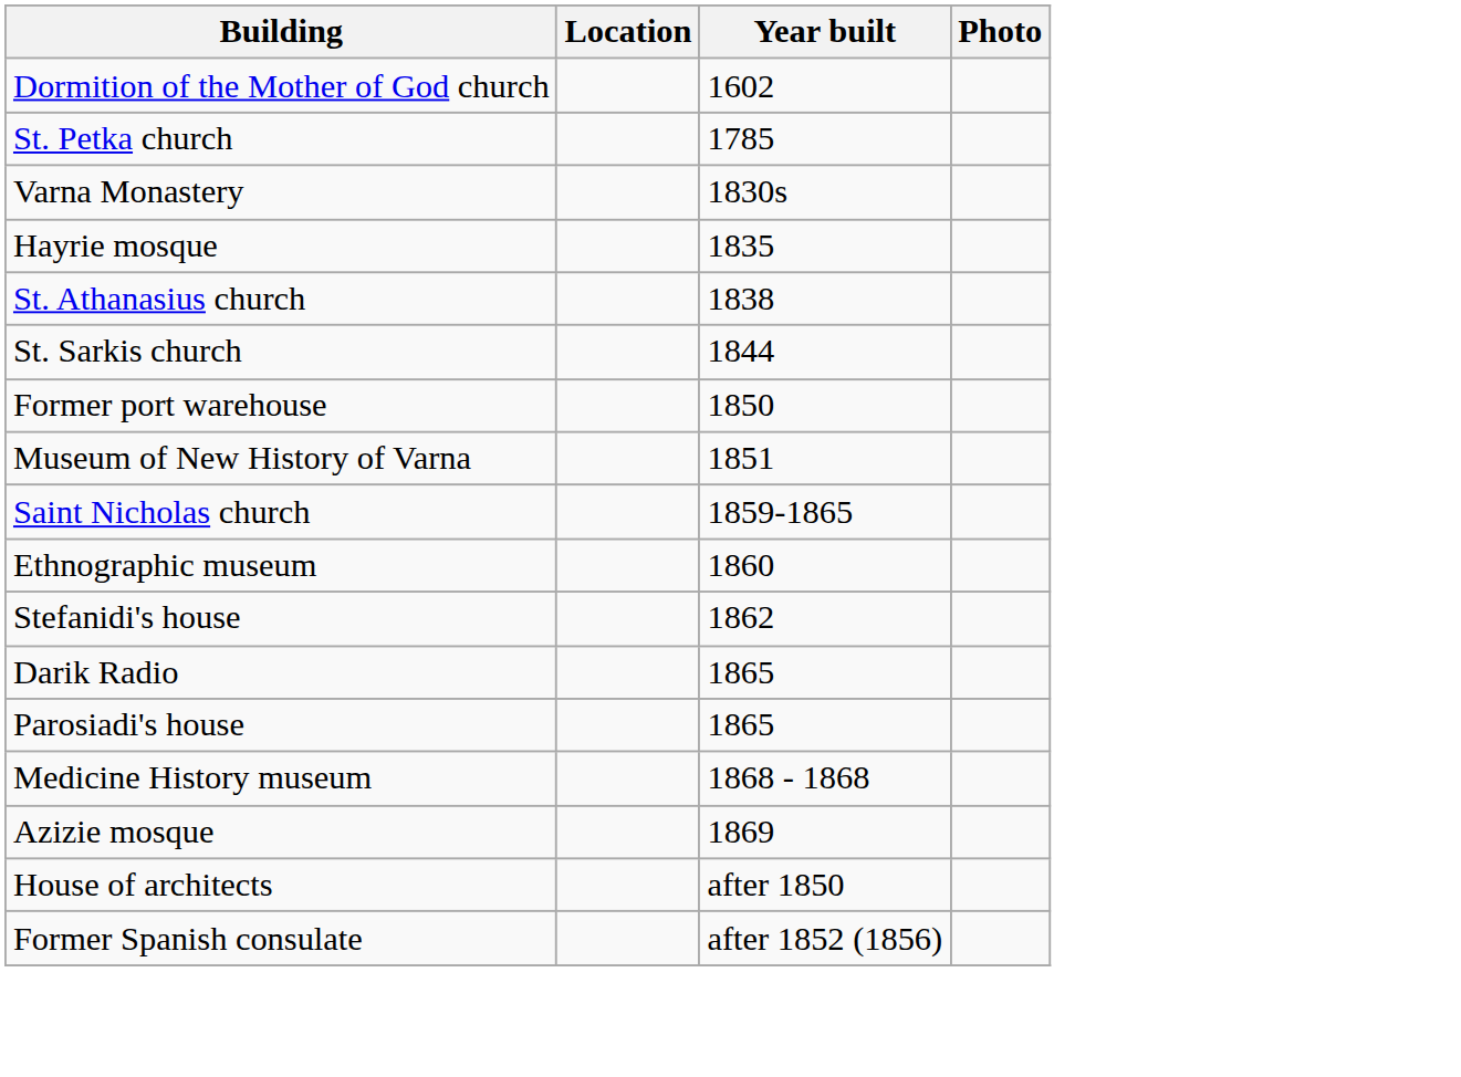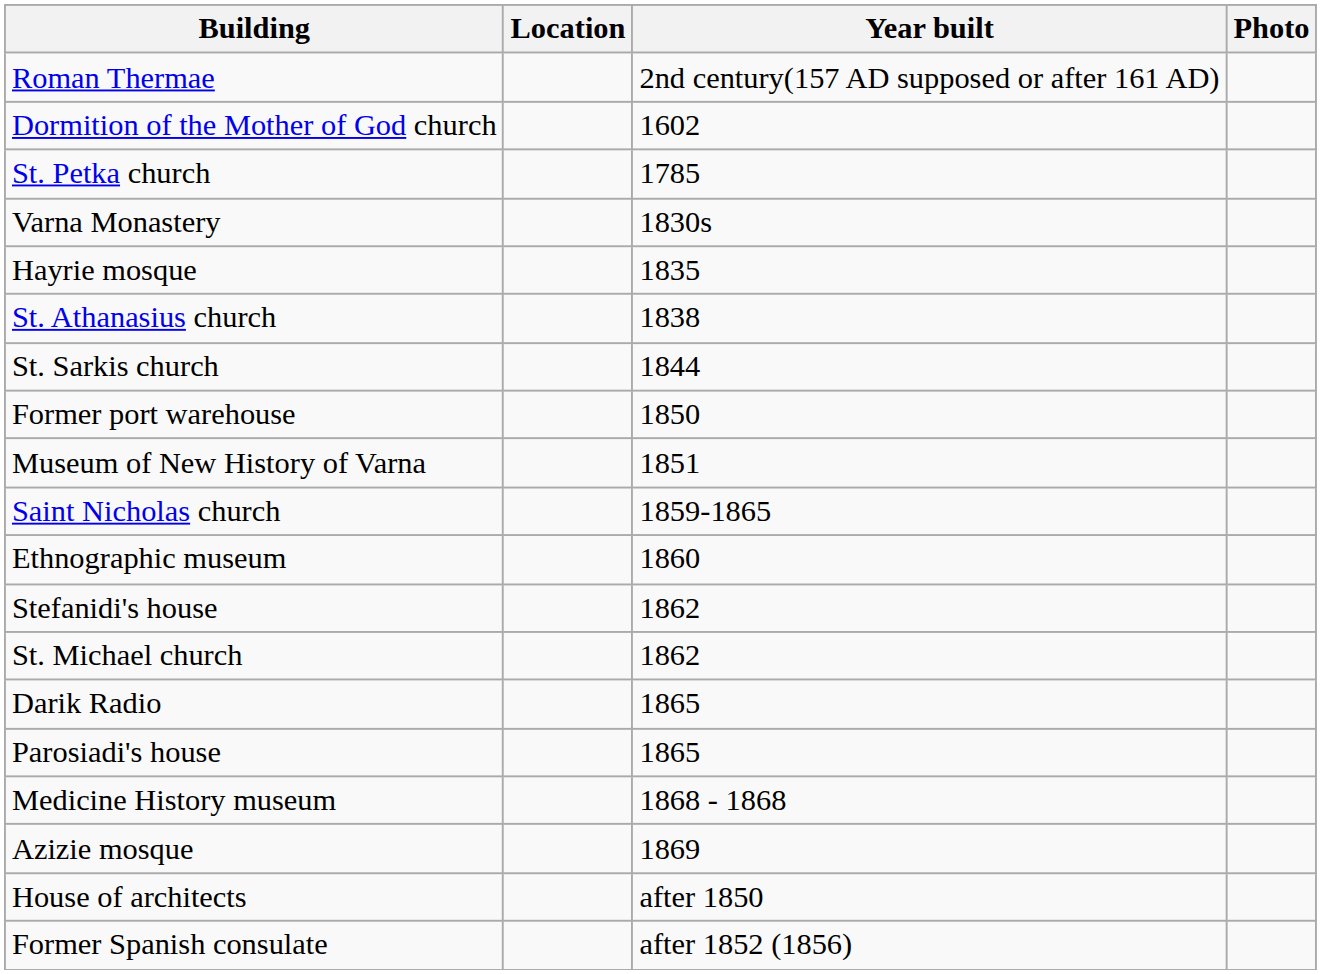+ row: Roman Thermae | 2nd century(157 AD supposed or after 161 AD)
+ row: St. Michael church | 1862
